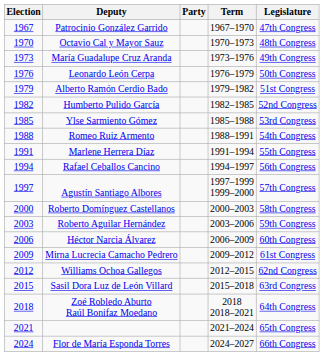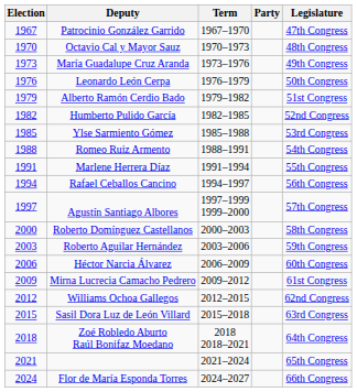columns swapped: Party <-> Term
